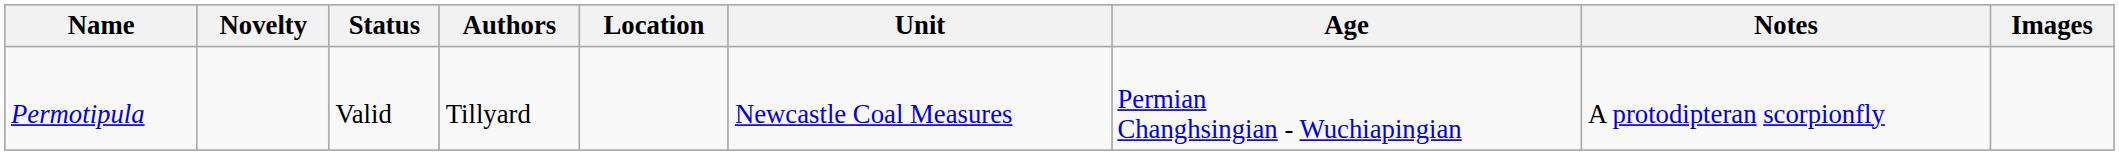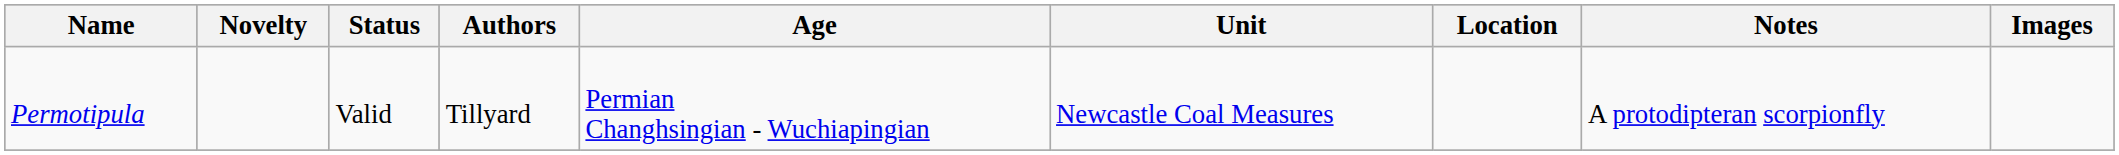columns swapped: Age <-> Location
